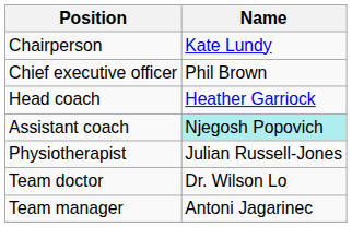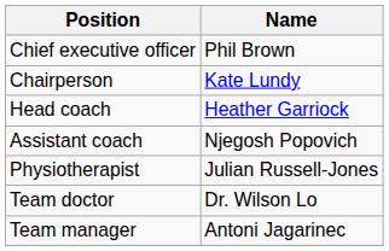rows swapped: Chairperson <-> Chief executive officer
Assistant coach | Name: paleturquoise background -> no background
